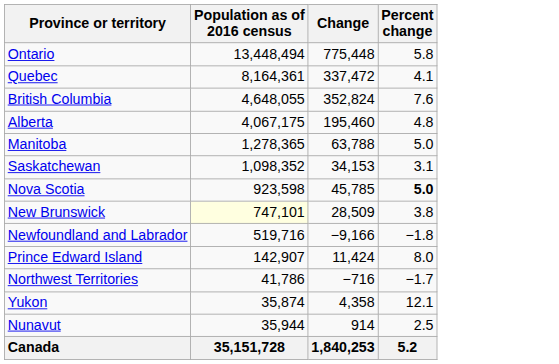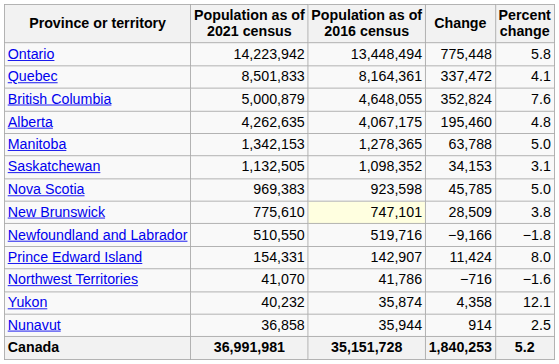+ column: Population as of 2021 census | 14,223,942 | 8,501,833 | 5,000,879 | 4,262,635 | 1,342,153 | 1,132,505 | 969,383 | 775,610 | 510,550 | 154,331 | 41,070 | 40,232 | 36,858 | 36,991,981
Nova Scotia | Percent change: bold -> normal
Northwest Territories | Percent change: −1.7 -> −1.6
